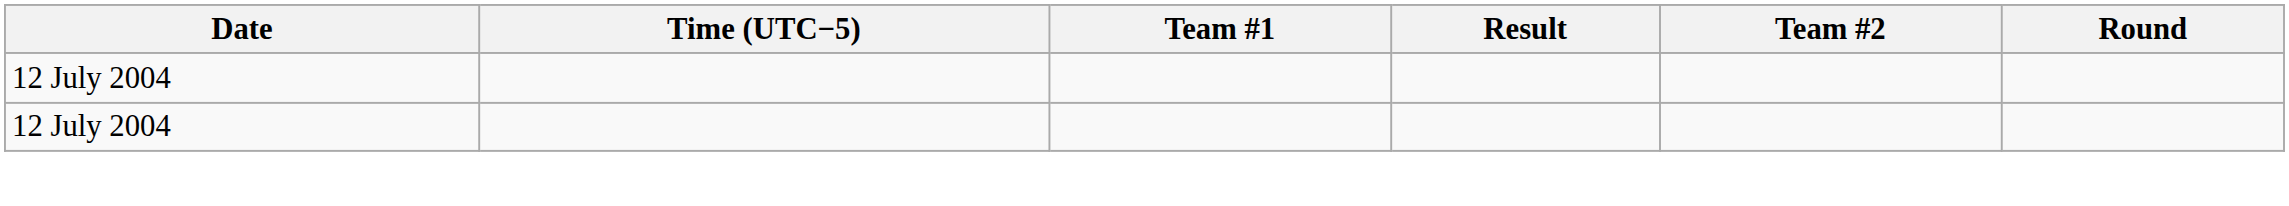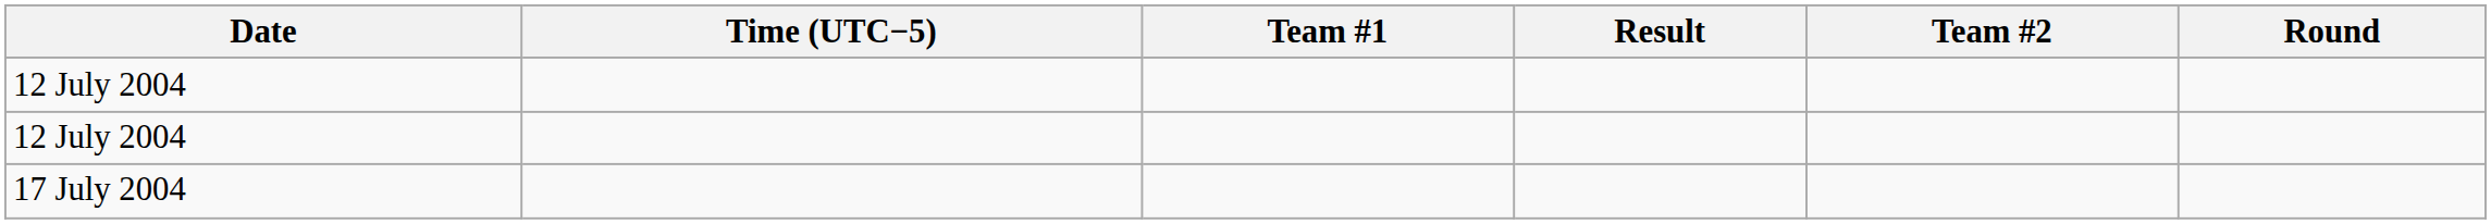+ row: 17 July 2004
